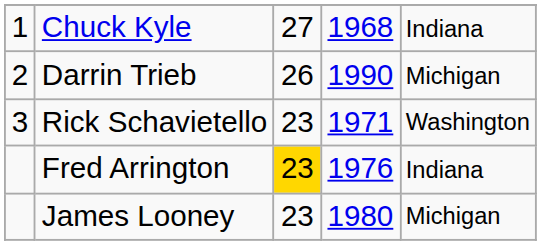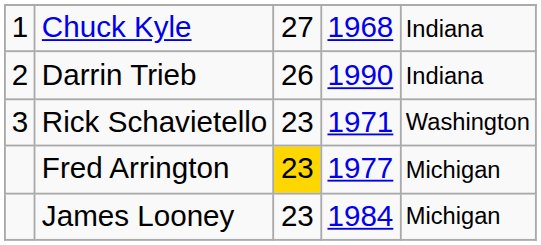Darrin Trieb | column 5: Michigan -> Indiana
Fred Arrington | column 4: 1976 -> 1977
Fred Arrington | column 5: Indiana -> Michigan
James Looney | column 4: 1980 -> 1984
